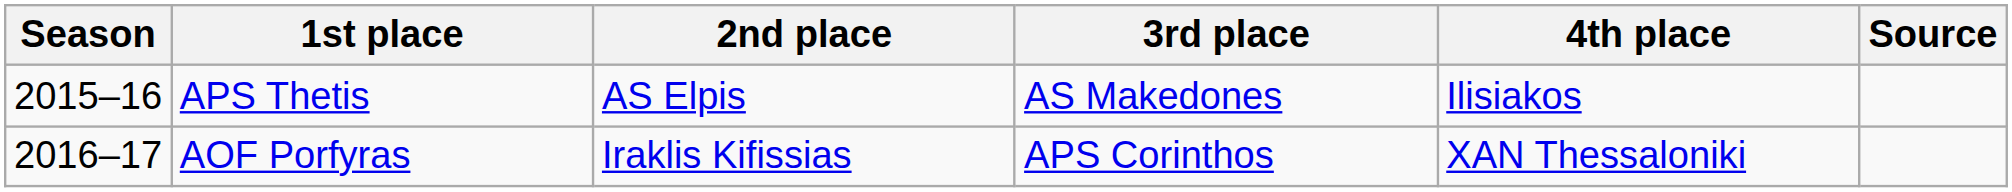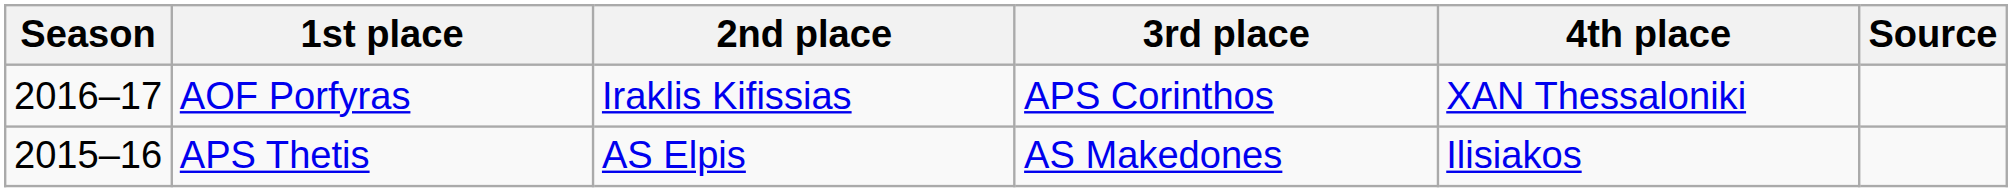rows swapped: APS Thetis <-> AOF Porfyras
